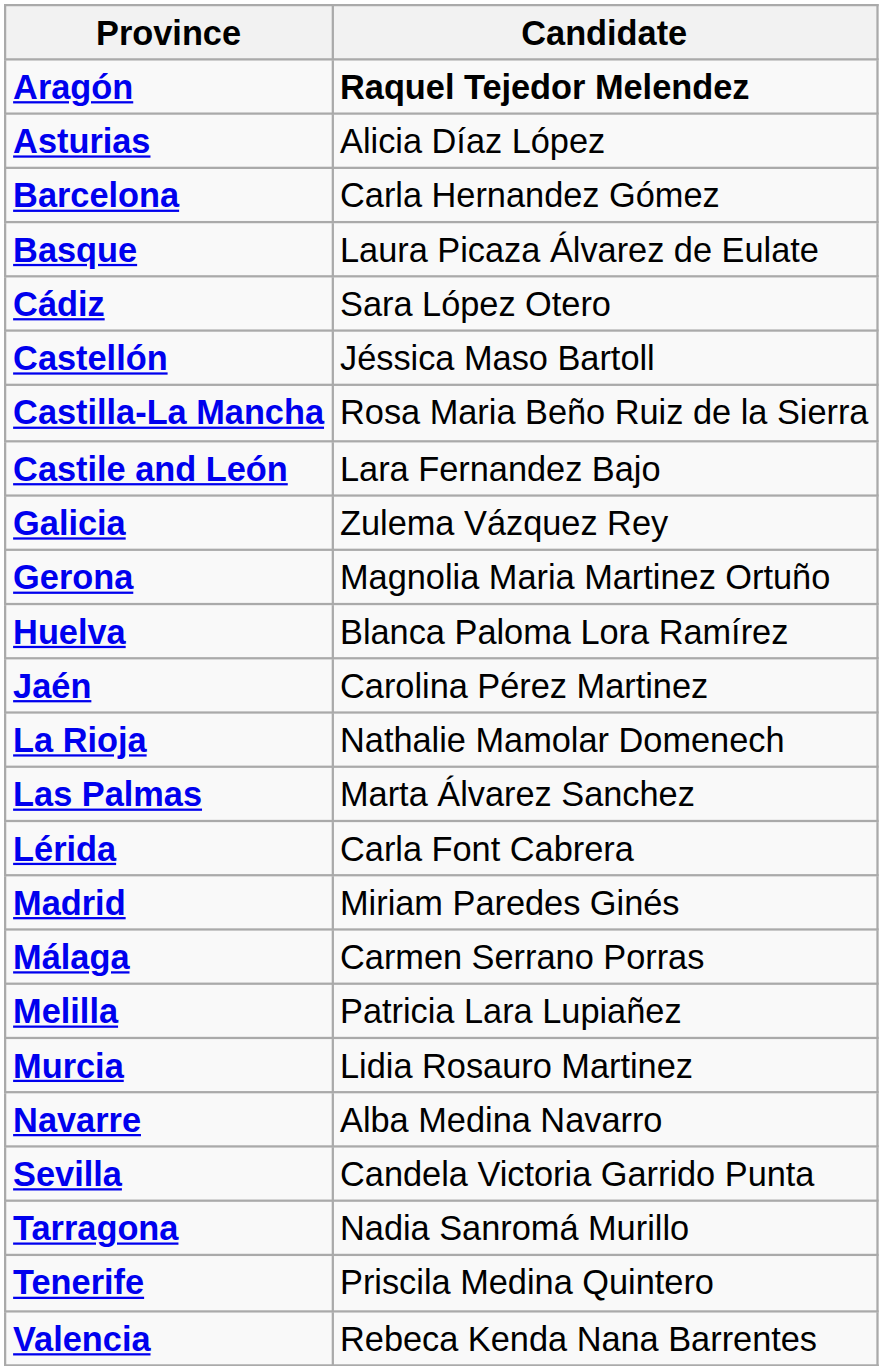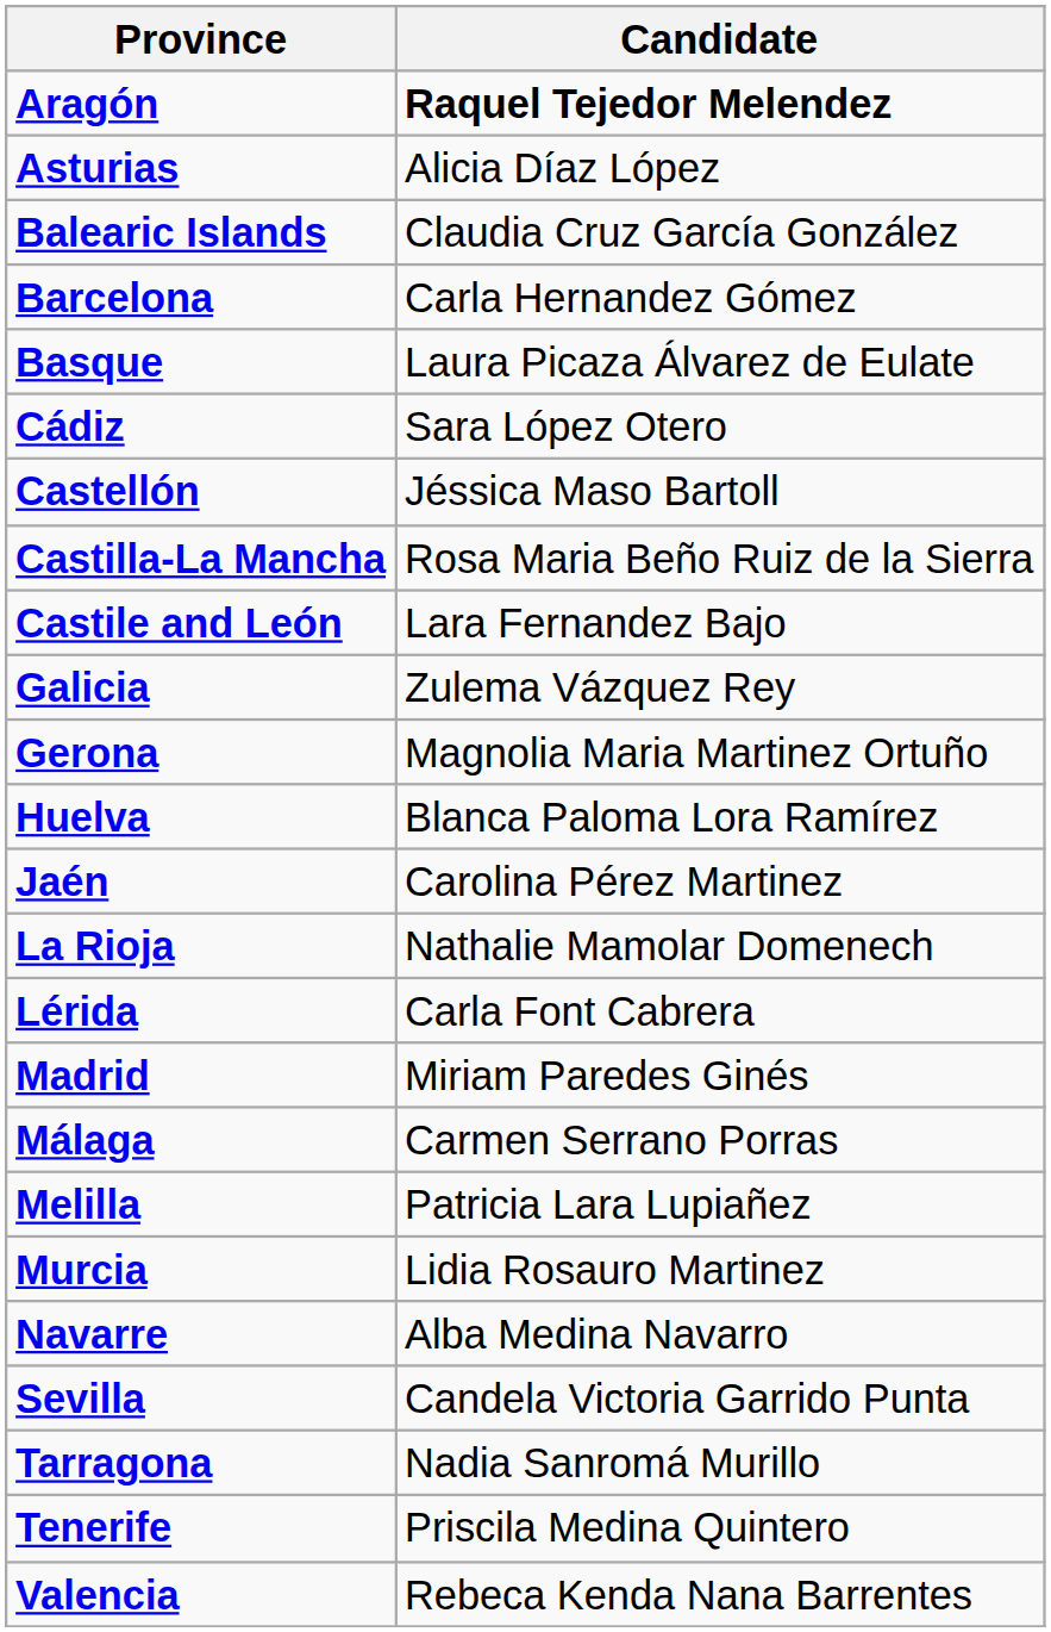+ row: Balearic Islands | Claudia Cruz García González
- row: Las Palmas | Marta Álvarez Sanchez
